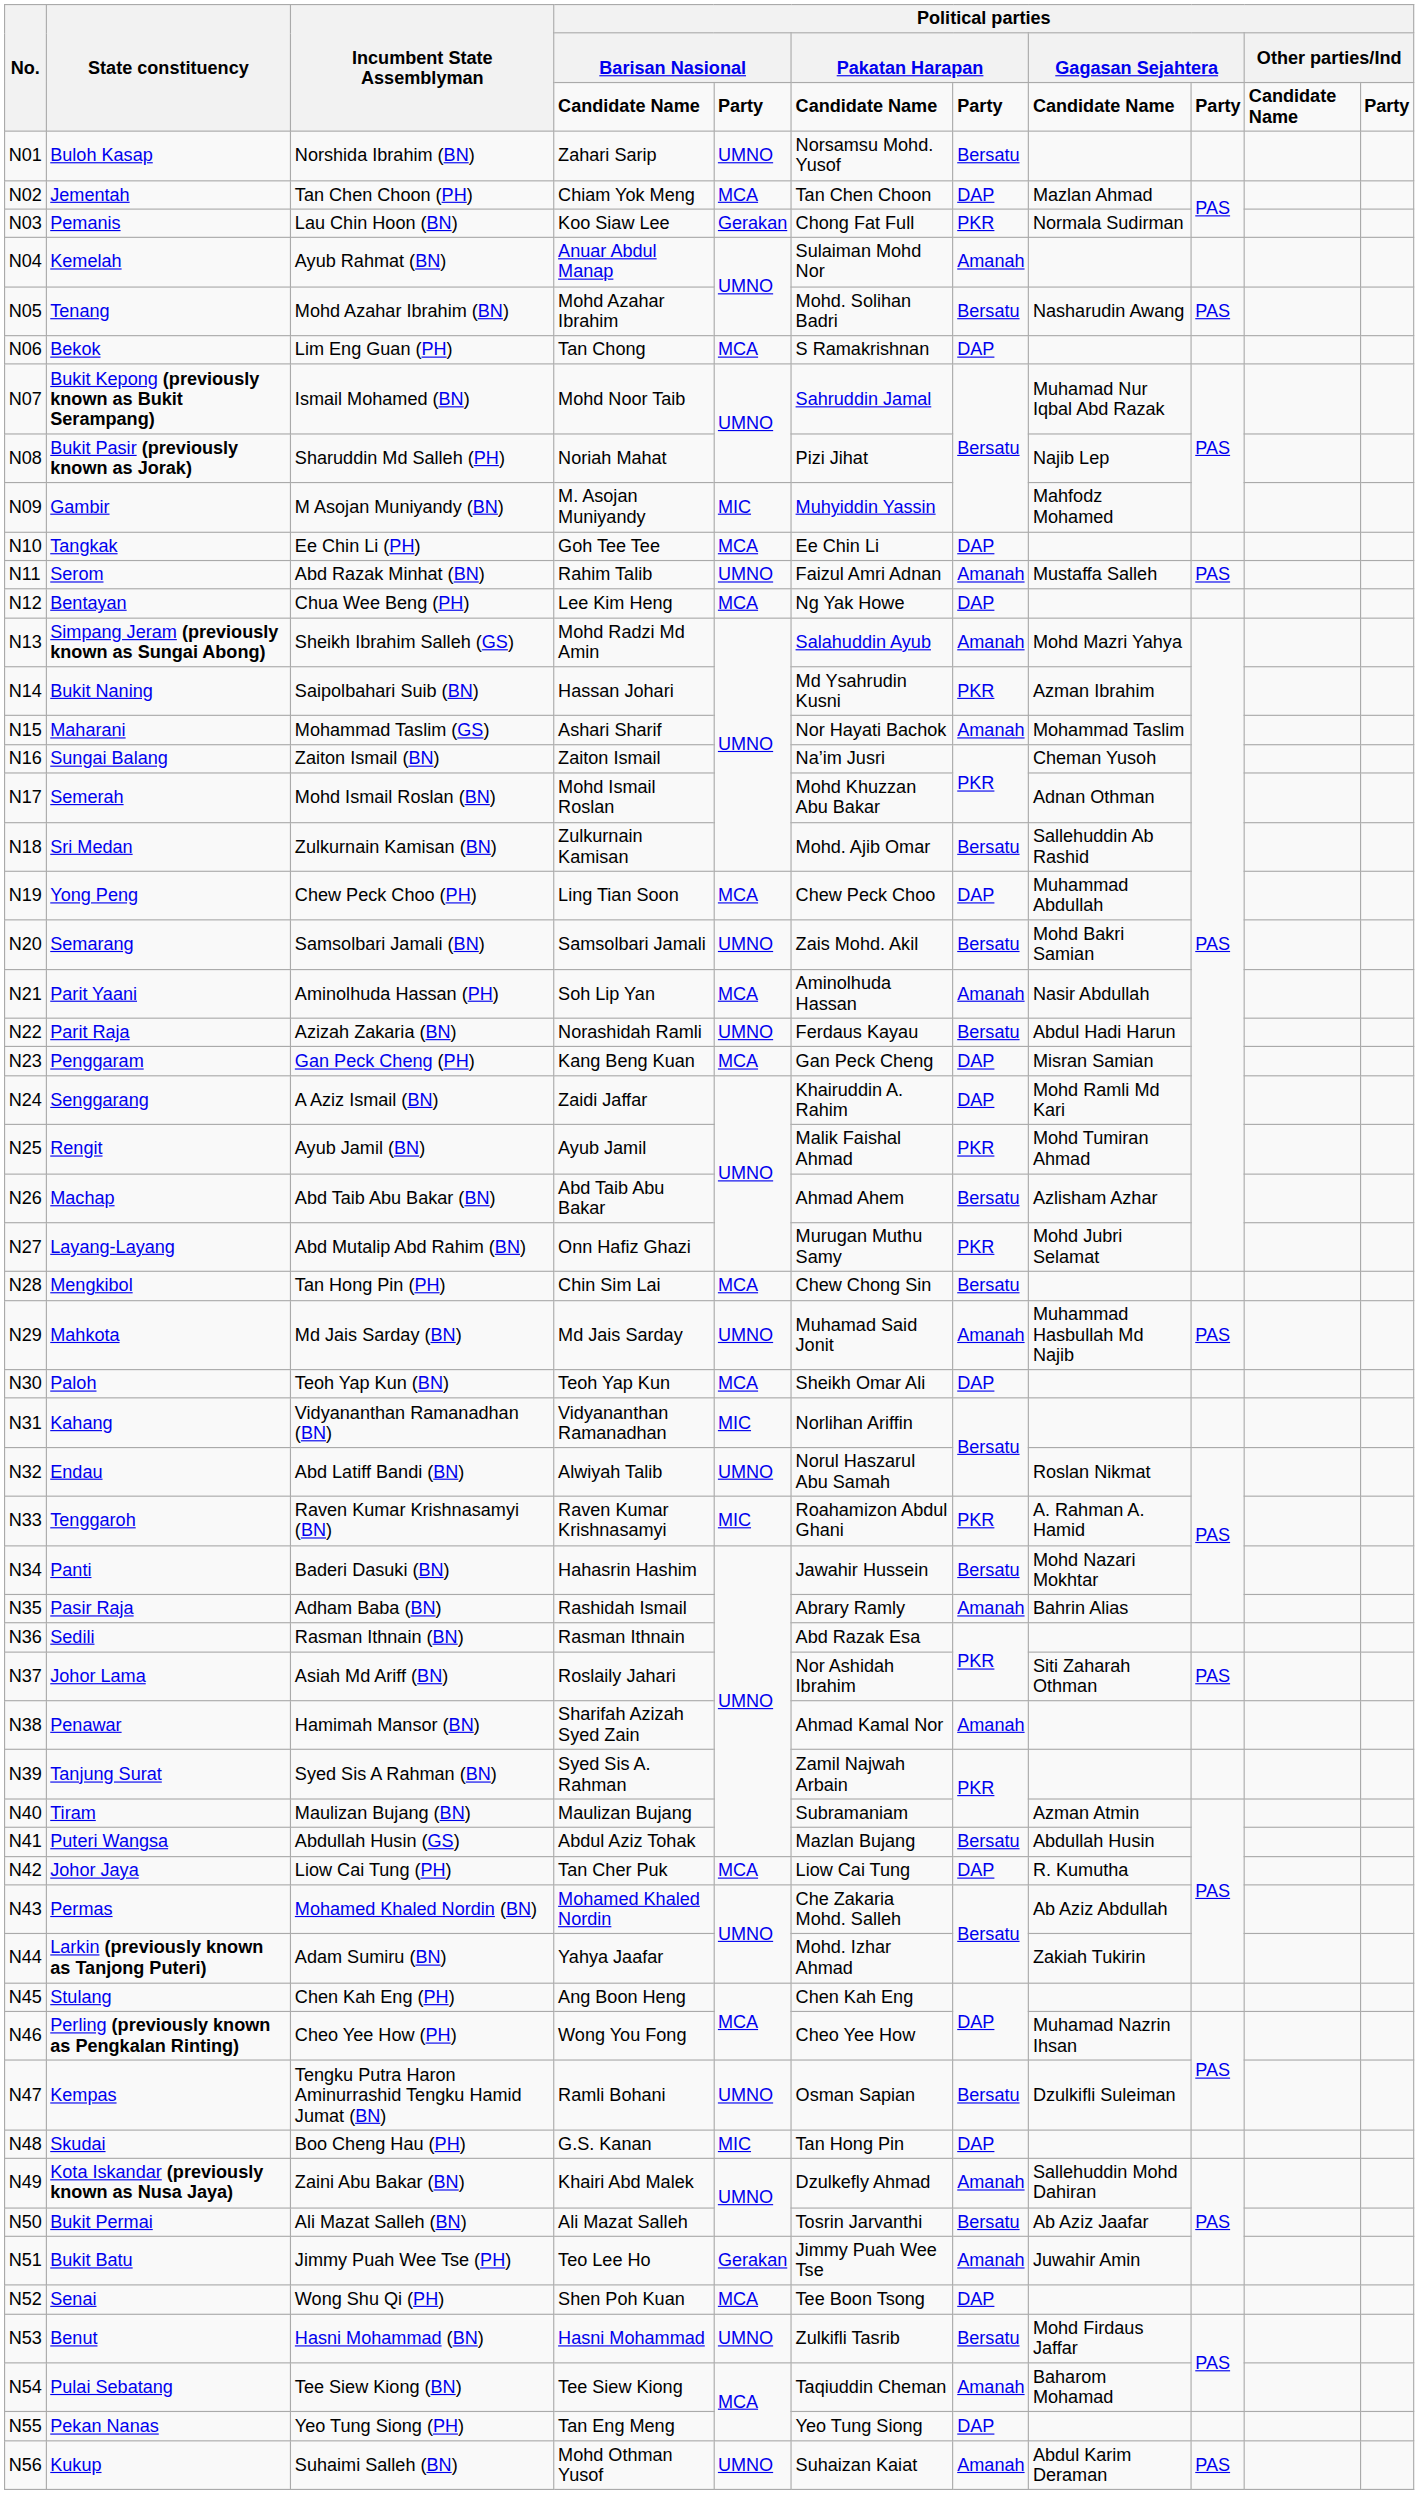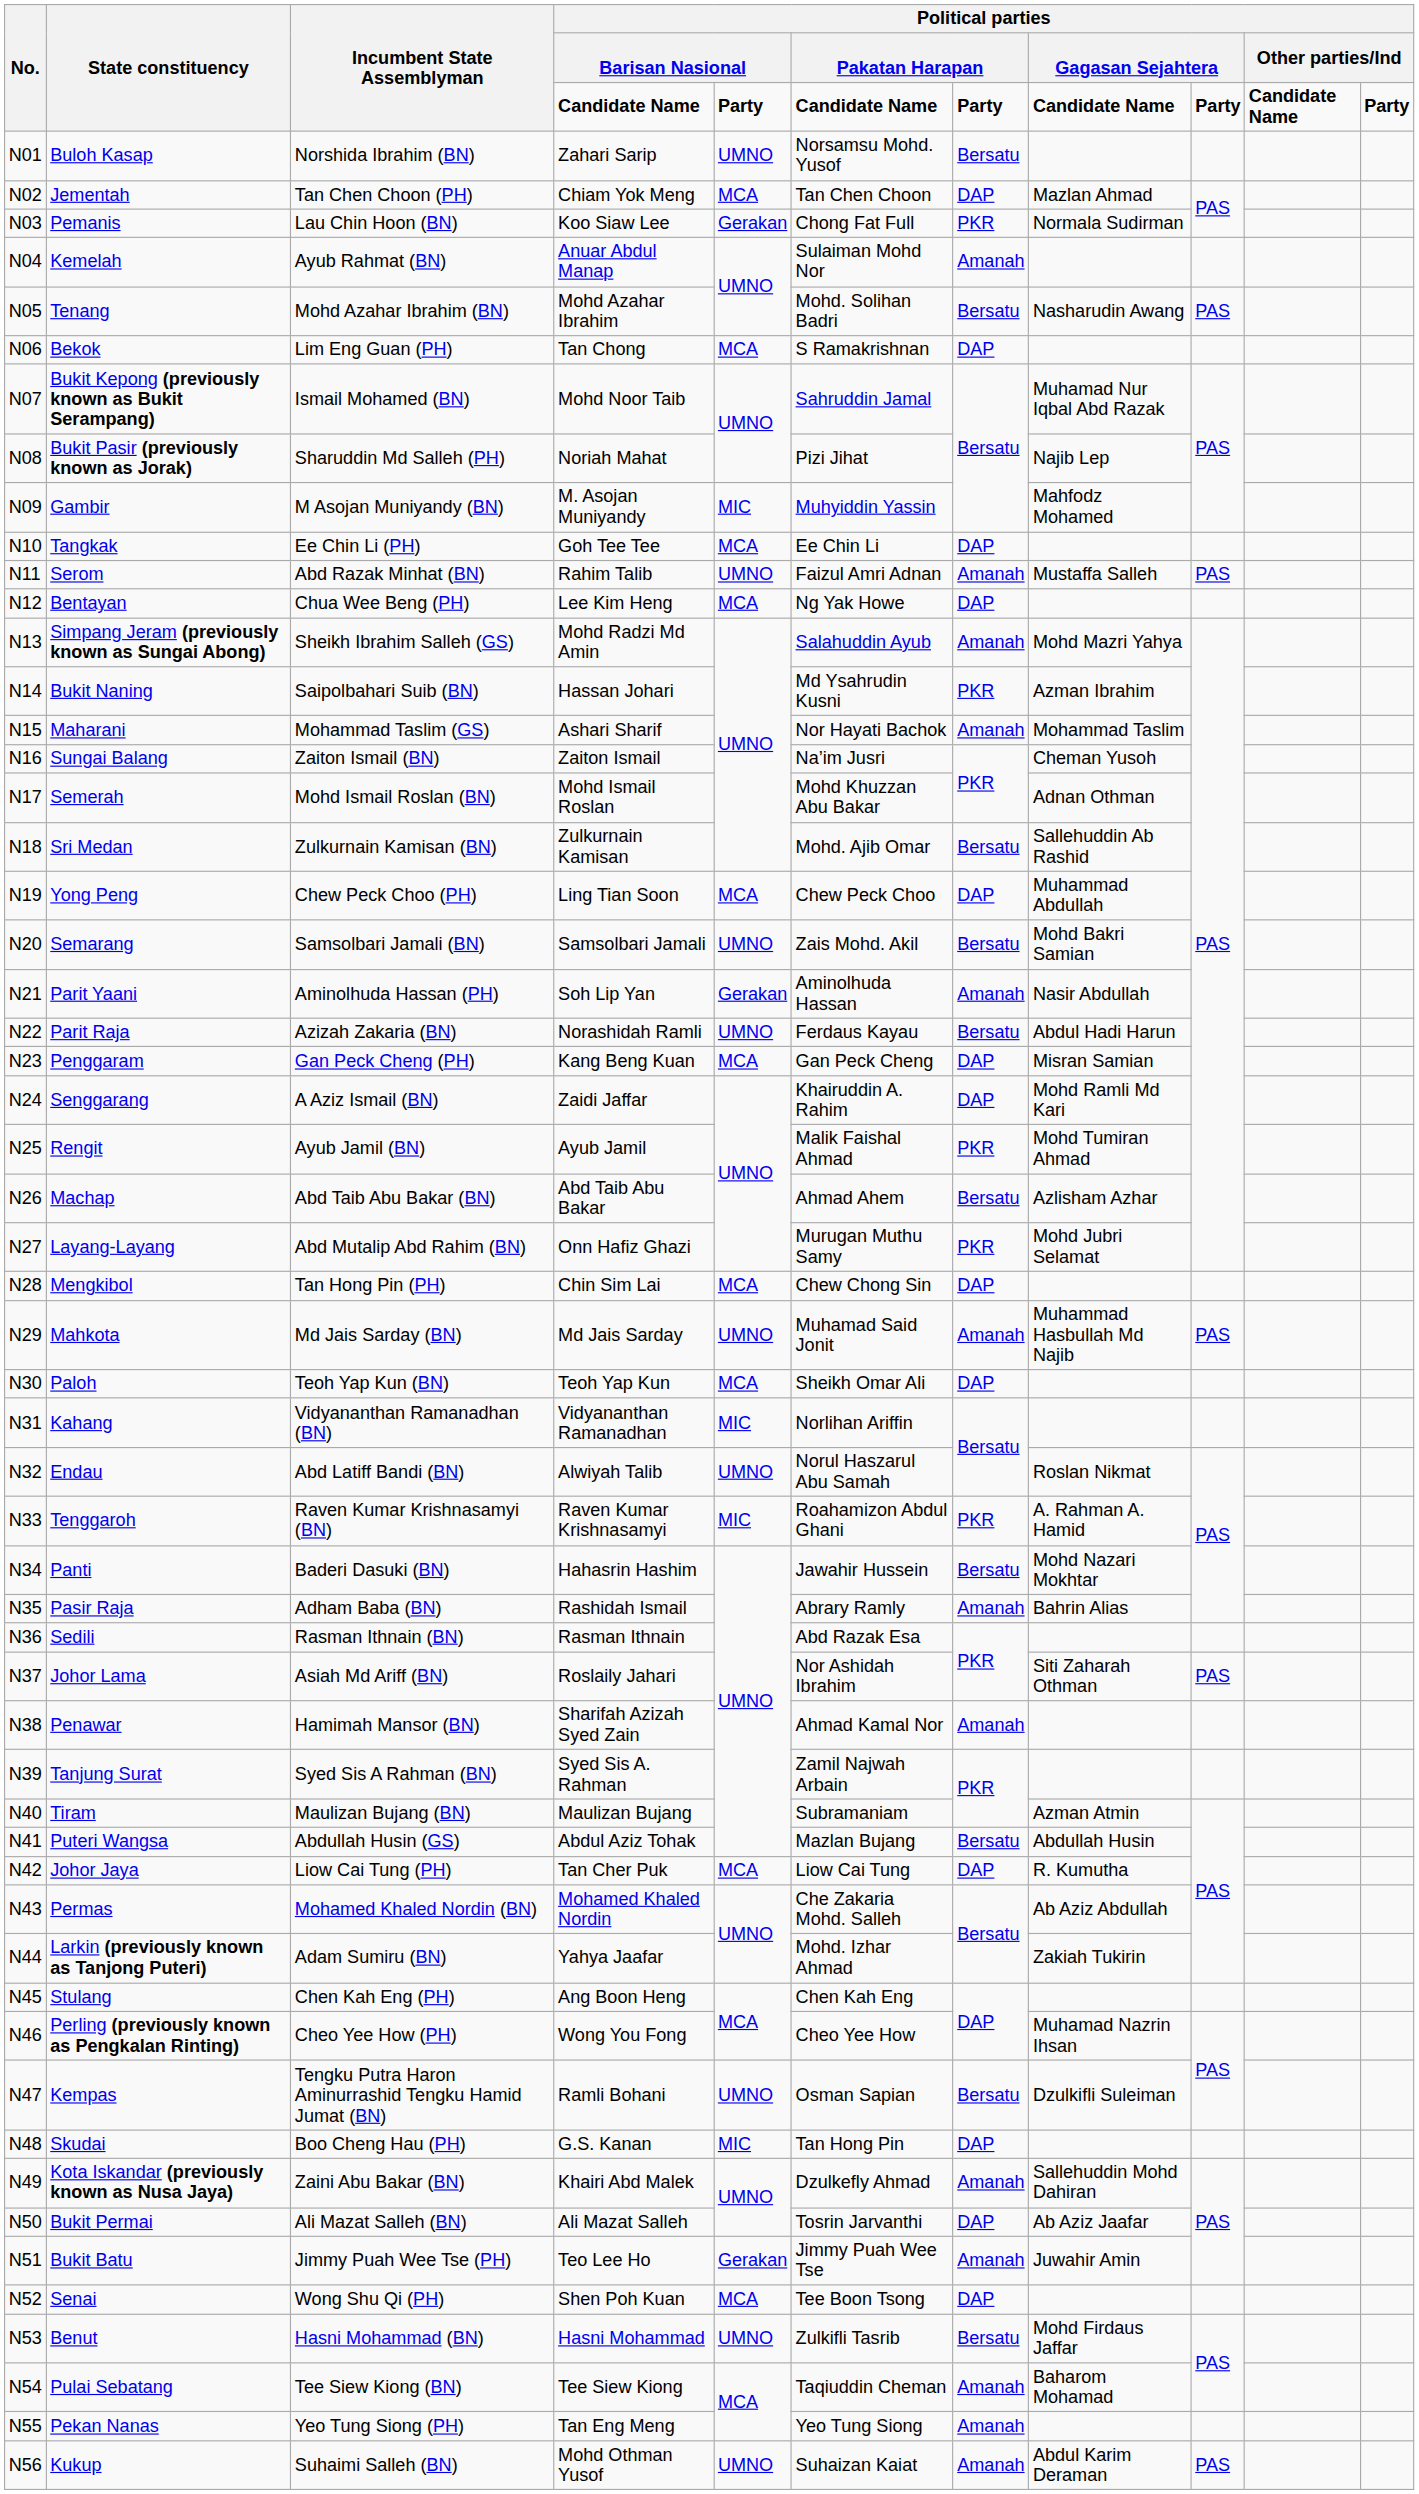Parit Yaani | column 5: MCA -> Gerakan
Mengkibol | column 7: Bersatu -> DAP
Bukit Permai | column 7: Bersatu -> DAP
Pekan Nanas | column 7: DAP -> Amanah
